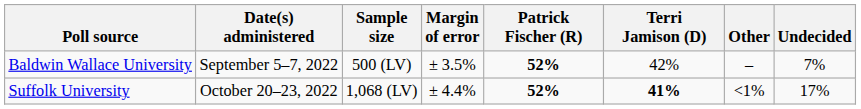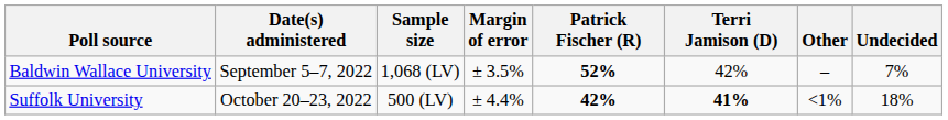Baldwin Wallace University | Sample size: 500 (LV) -> 1,068 (LV)
Suffolk University | Sample size: 1,068 (LV) -> 500 (LV)
Suffolk University | Patrick Fischer (R): 52% -> 42%
Suffolk University | Undecided: 17% -> 18%
